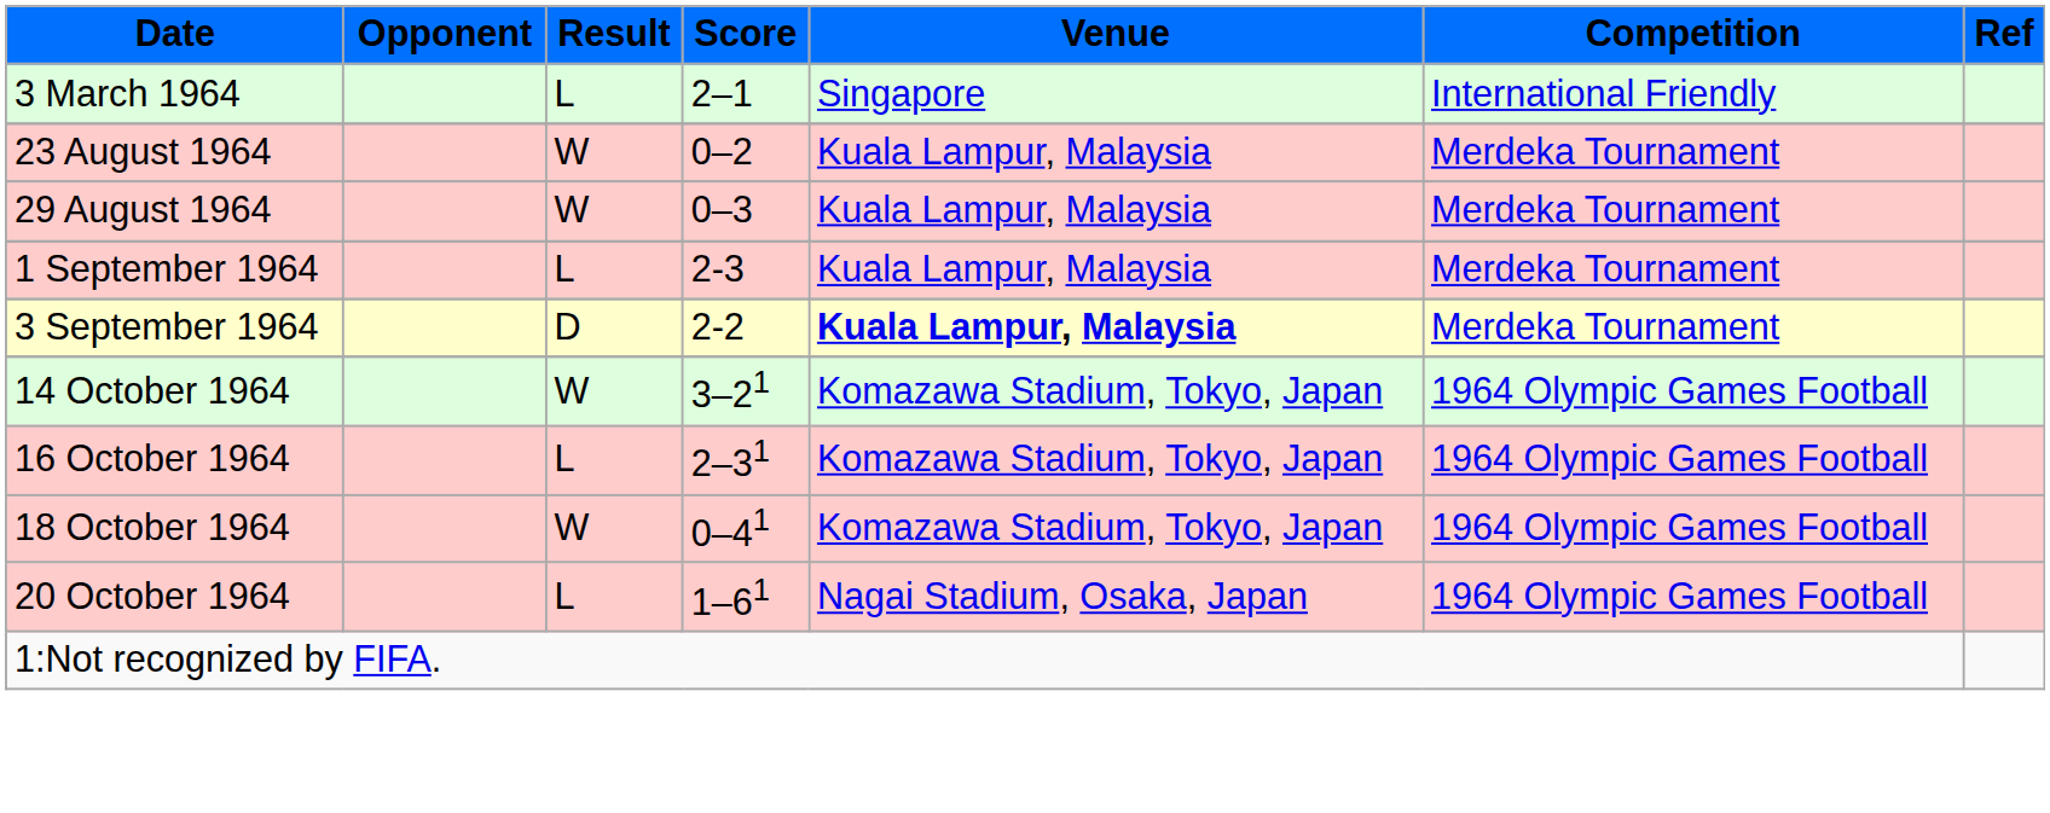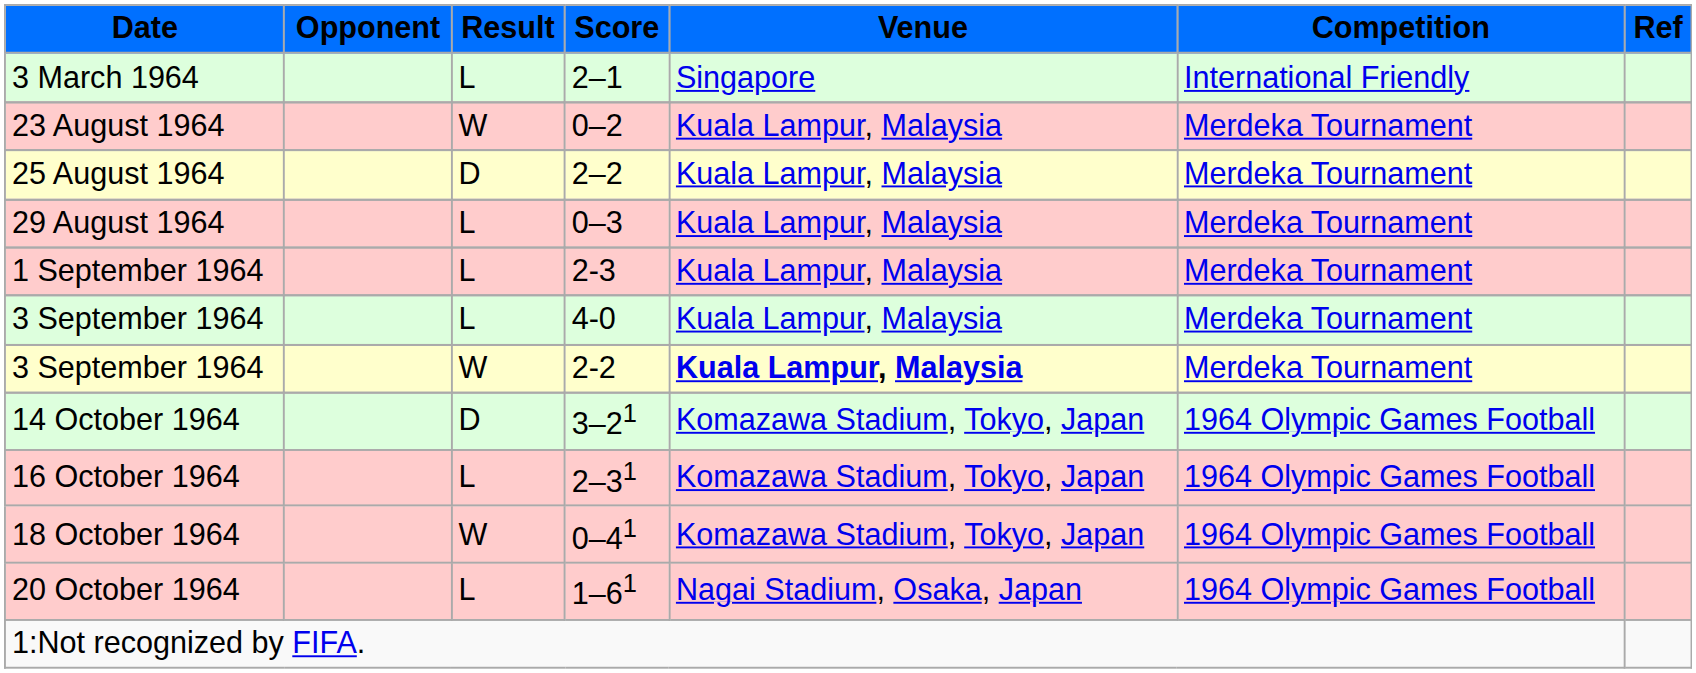+ row: 25 August 1964 | D | 2–2 | Kuala Lampur, Malaysia | Merdeka Tournament
29 August 1964 | Result: W -> L
+ row: 3 September 1964 | L | 4-0 | Kuala Lampur, Malaysia | Merdeka Tournament
3 September 1964 / 2-2 | Result: D -> W
14 October 1964 | Result: W -> D
